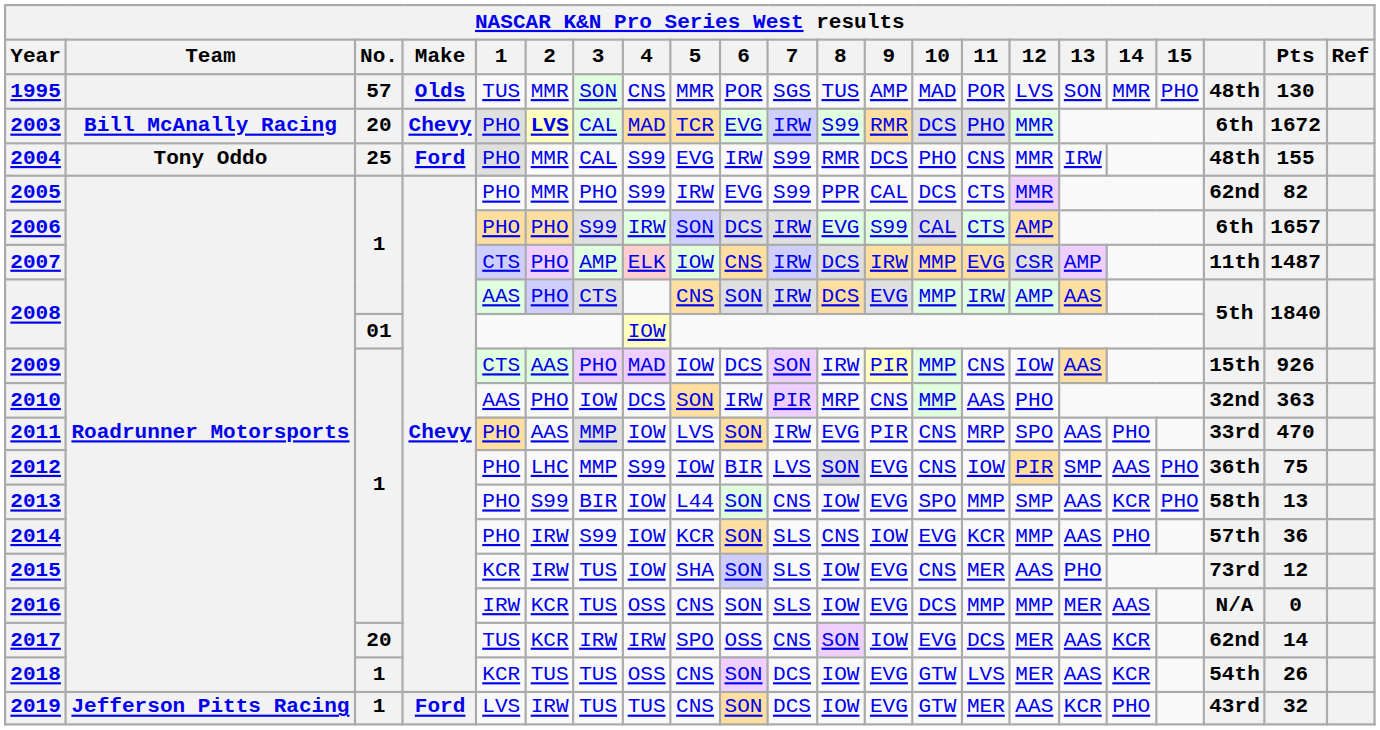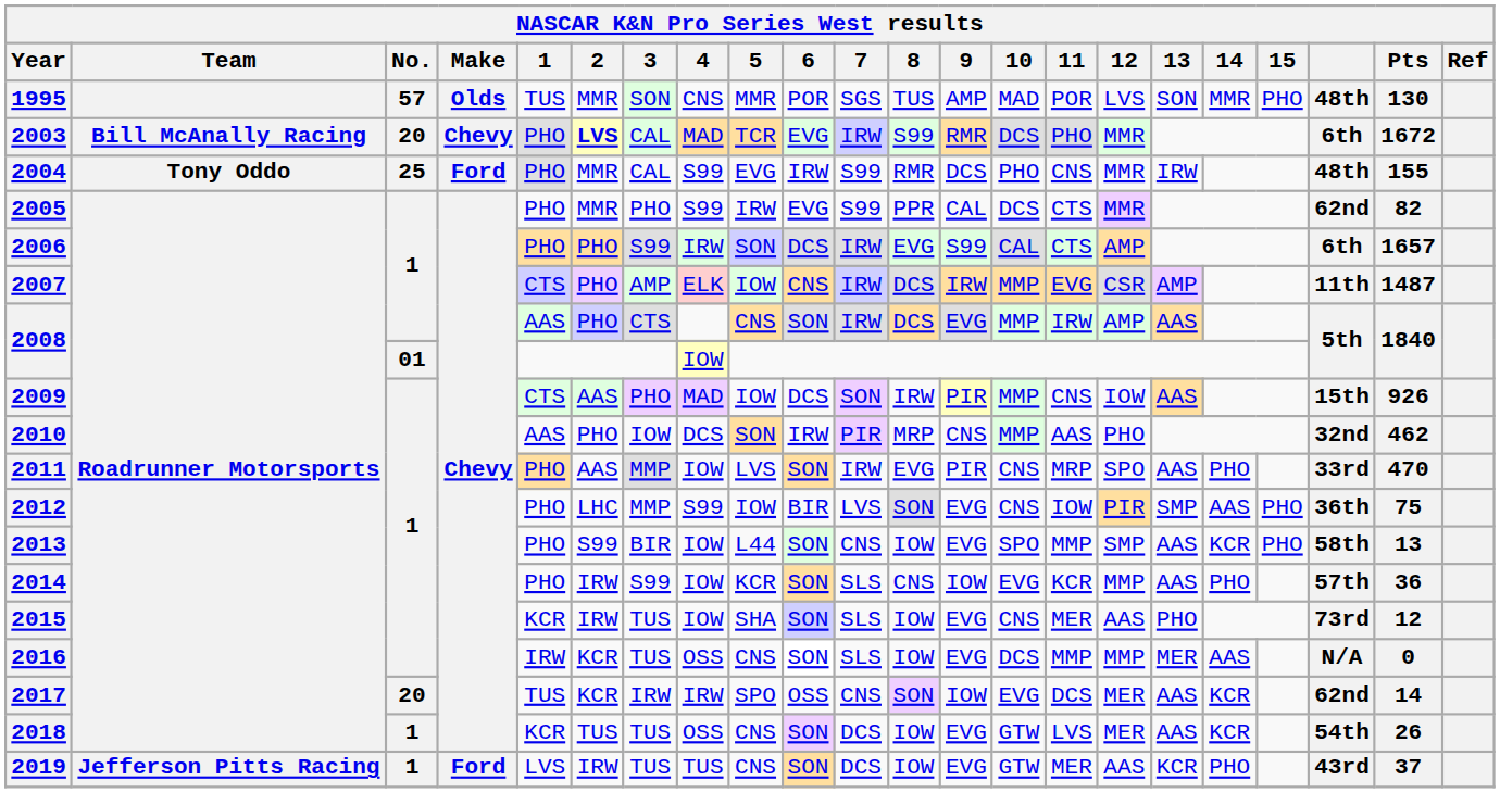2010 | Pts: 363 -> 462
2019 | Pts: 32 -> 37
